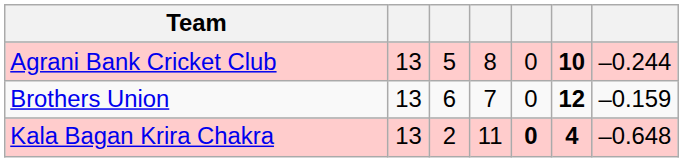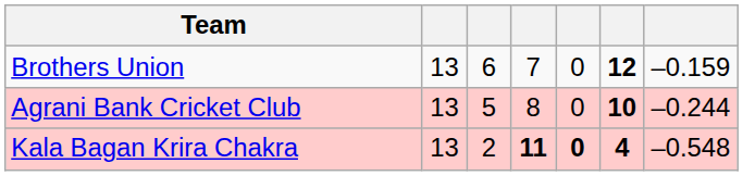rows swapped: Brothers Union <-> Agrani Bank Cricket Club
Kala Bagan Krira Chakra | column 4: normal -> bold
Kala Bagan Krira Chakra | column 7: –0.648 -> –0.548
